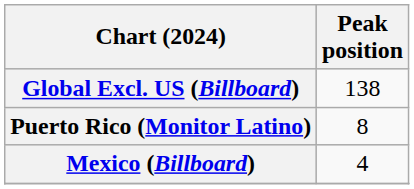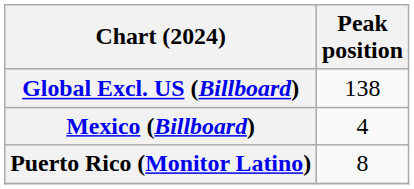rows swapped: Mexico (Billboard) <-> Puerto Rico (Monitor Latino)
